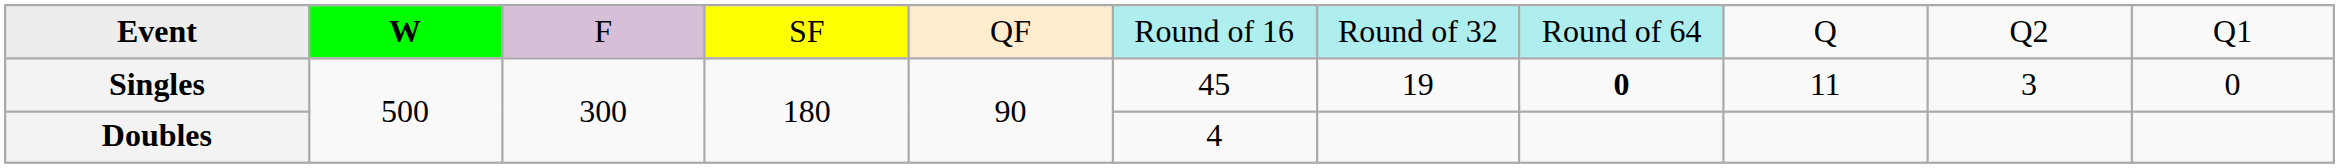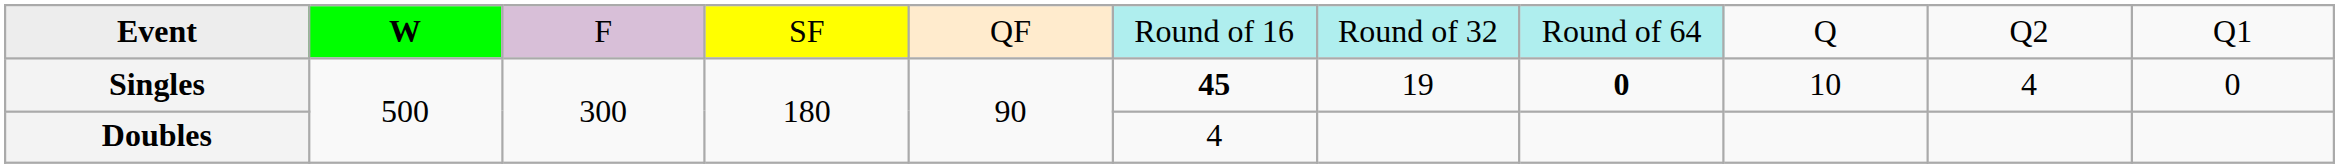Singles | column 6: normal -> bold
Singles | column 9: 11 -> 10
Singles | column 10: 3 -> 4
